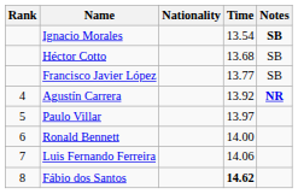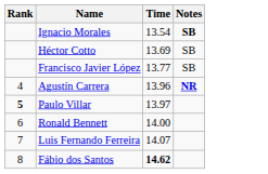- column: Nationality
Héctor Cotto | Time: 13.68 -> 13.69
Agustín Carrera | Time: 13.92 -> 13.96
Paulo Villar | Rank: normal -> bold
Luis Fernando Ferreira | Time: 14.06 -> 14.07
